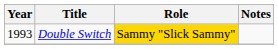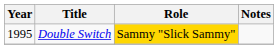Double Switch | Year: 1993 -> 1995
